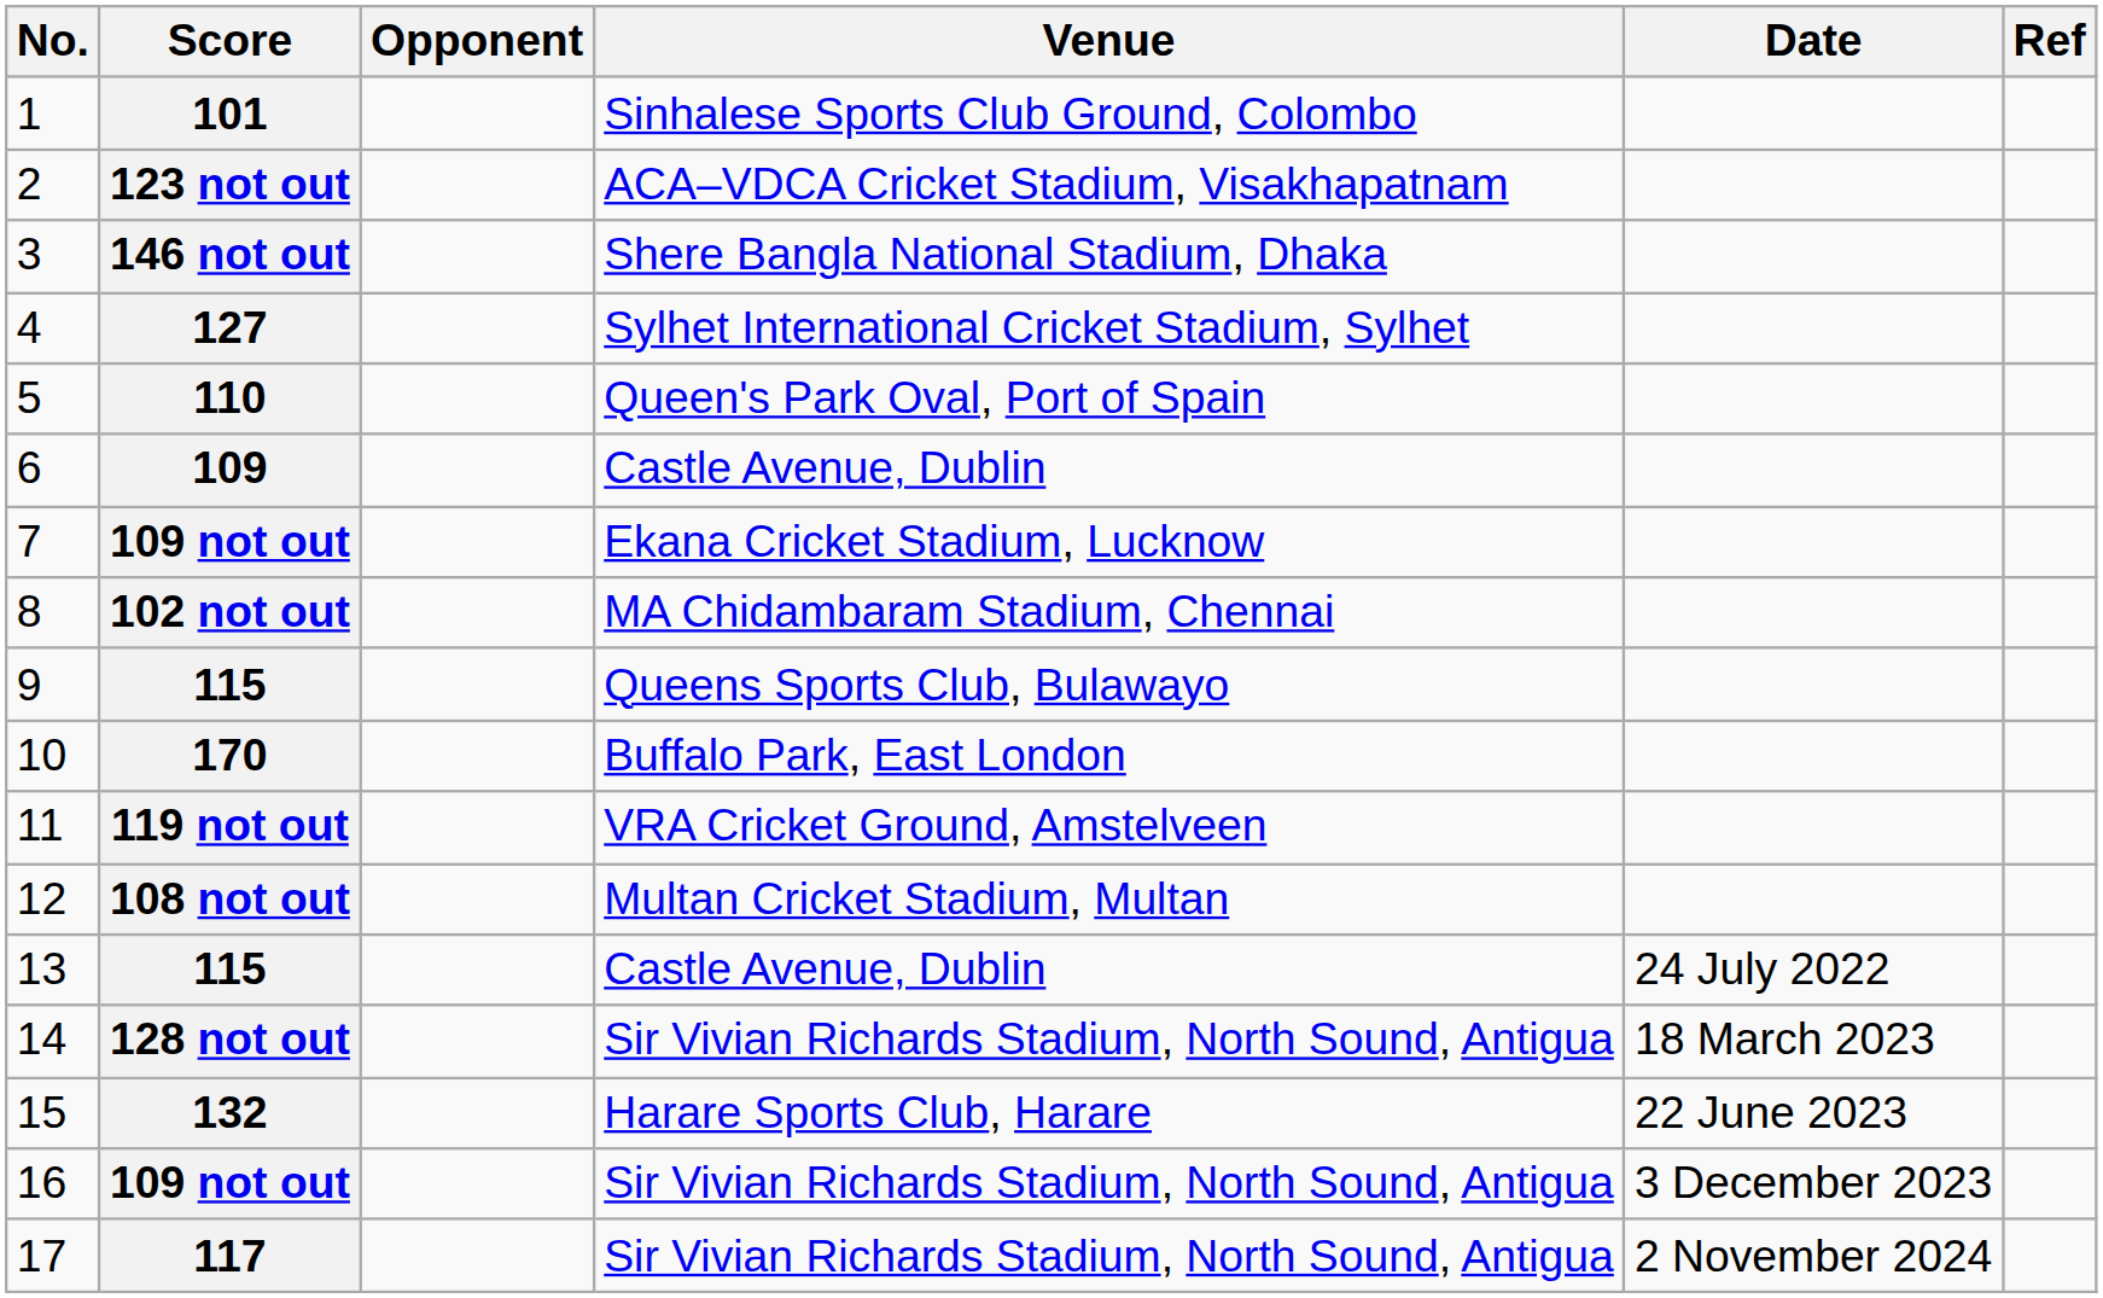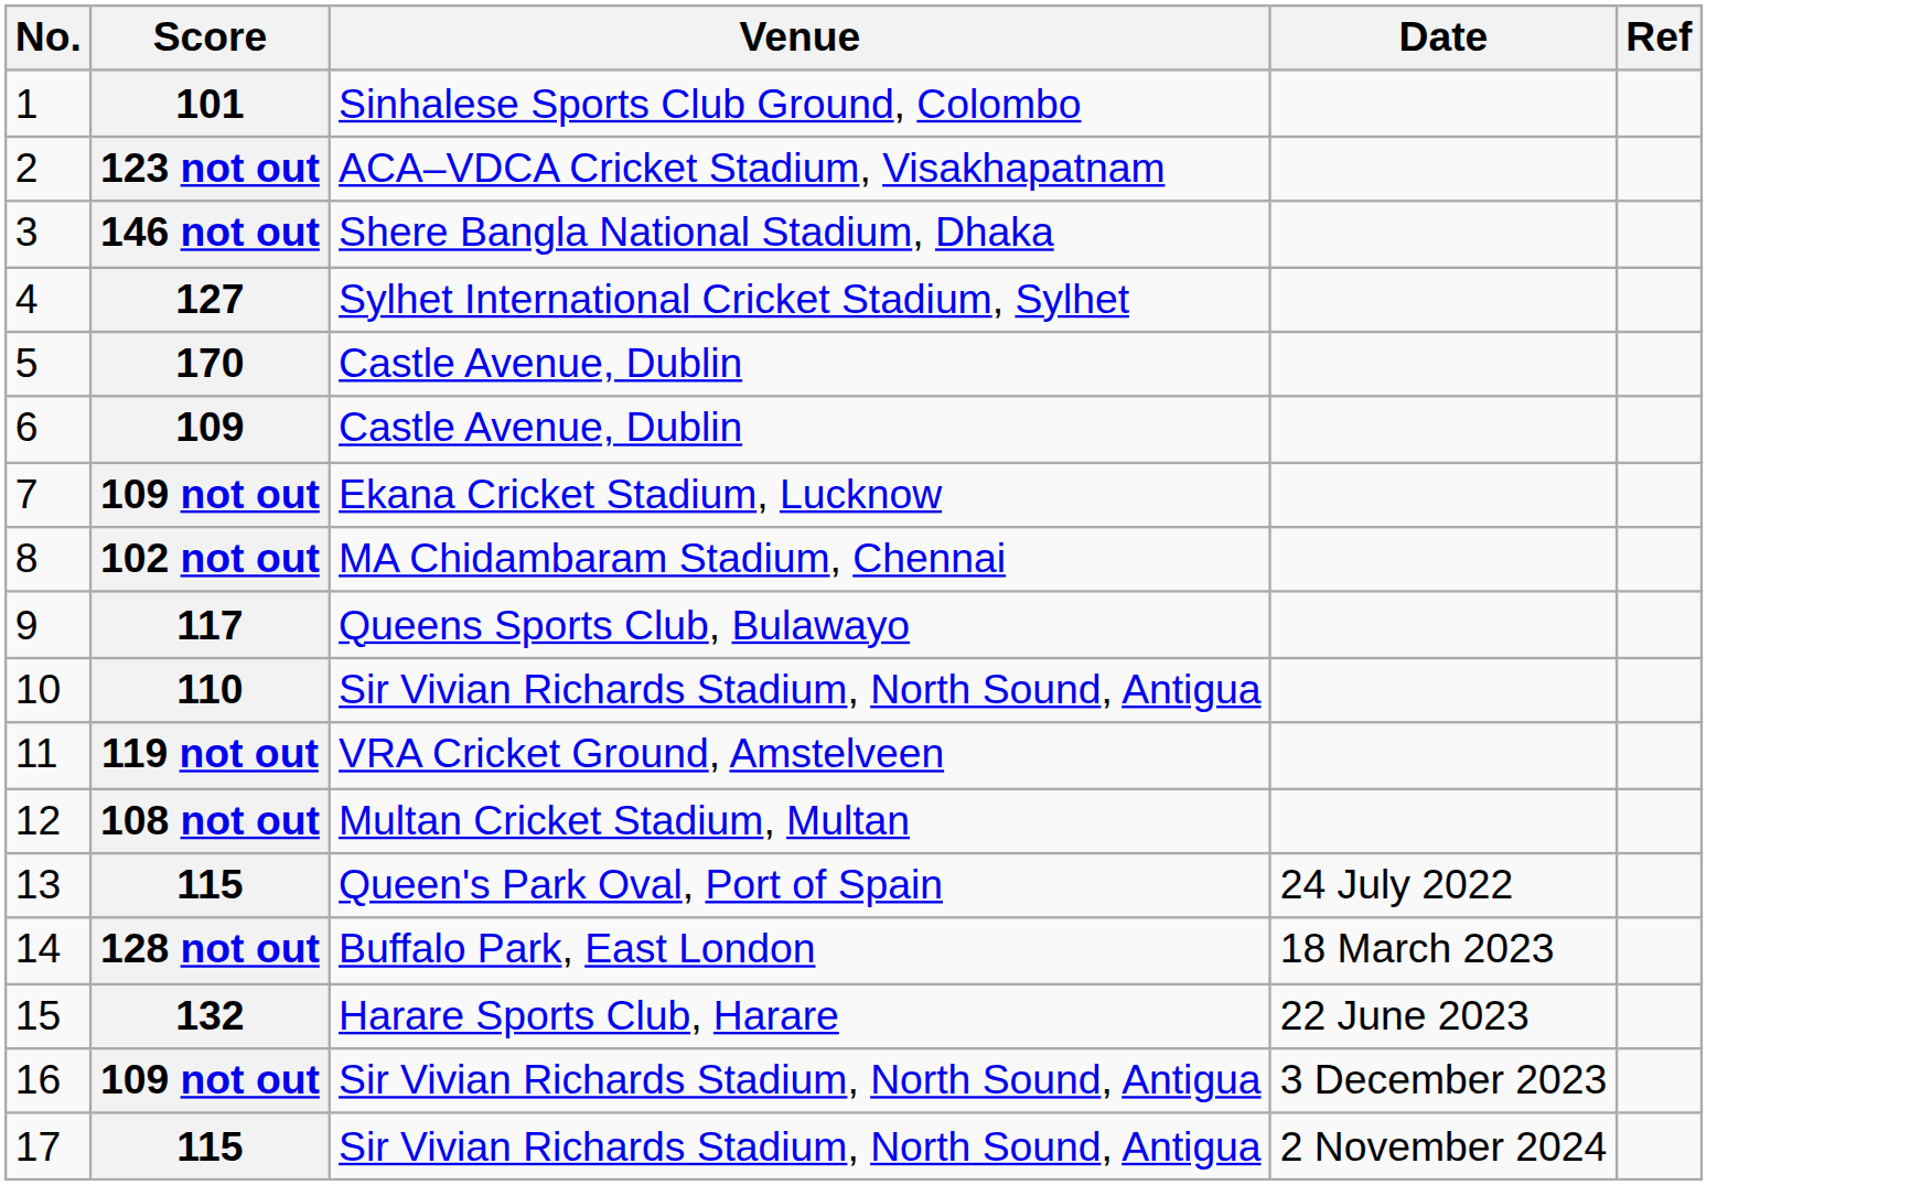- column: Opponent
5 | Score: 110 -> 170
5 | Venue: Queen's Park Oval, Port of Spain -> Castle Avenue, Dublin
9 | Score: 115 -> 117
10 | Score: 170 -> 110
10 | Venue: Buffalo Park, East London -> Sir Vivian Richards Stadium, North Sound, Antigua
13 | Venue: Castle Avenue, Dublin -> Queen's Park Oval, Port of Spain
14 | Venue: Sir Vivian Richards Stadium, North Sound, Antigua -> Buffalo Park, East London
17 | Score: 117 -> 115
